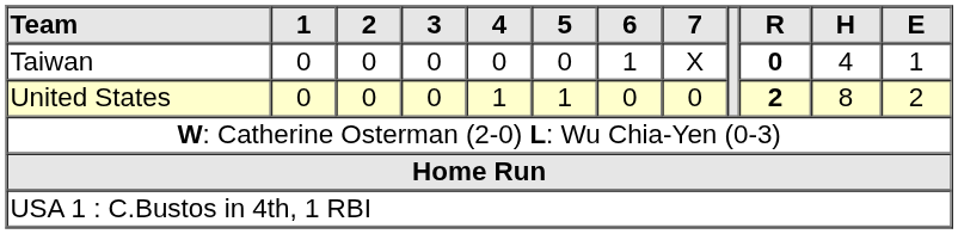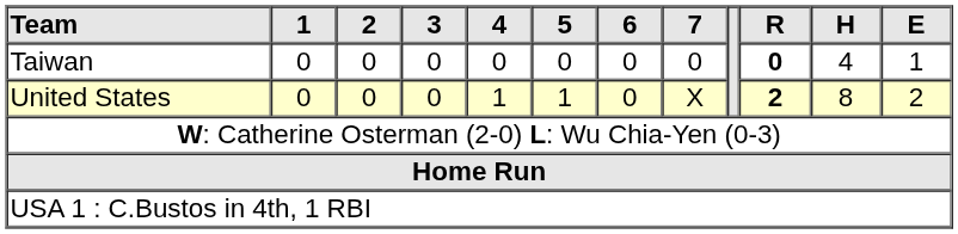Taiwan | 6: 1 -> 0
Taiwan | 7: X -> 0
United States | 7: 0 -> X
